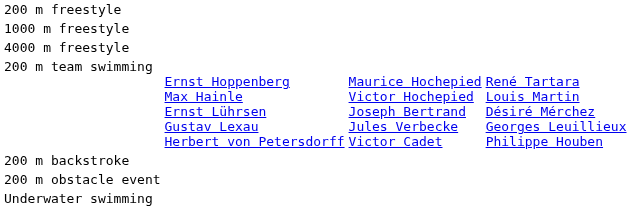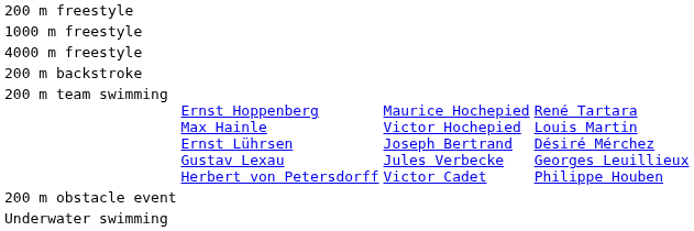rows swapped: 200 m backstroke <-> 200 m team swimming
